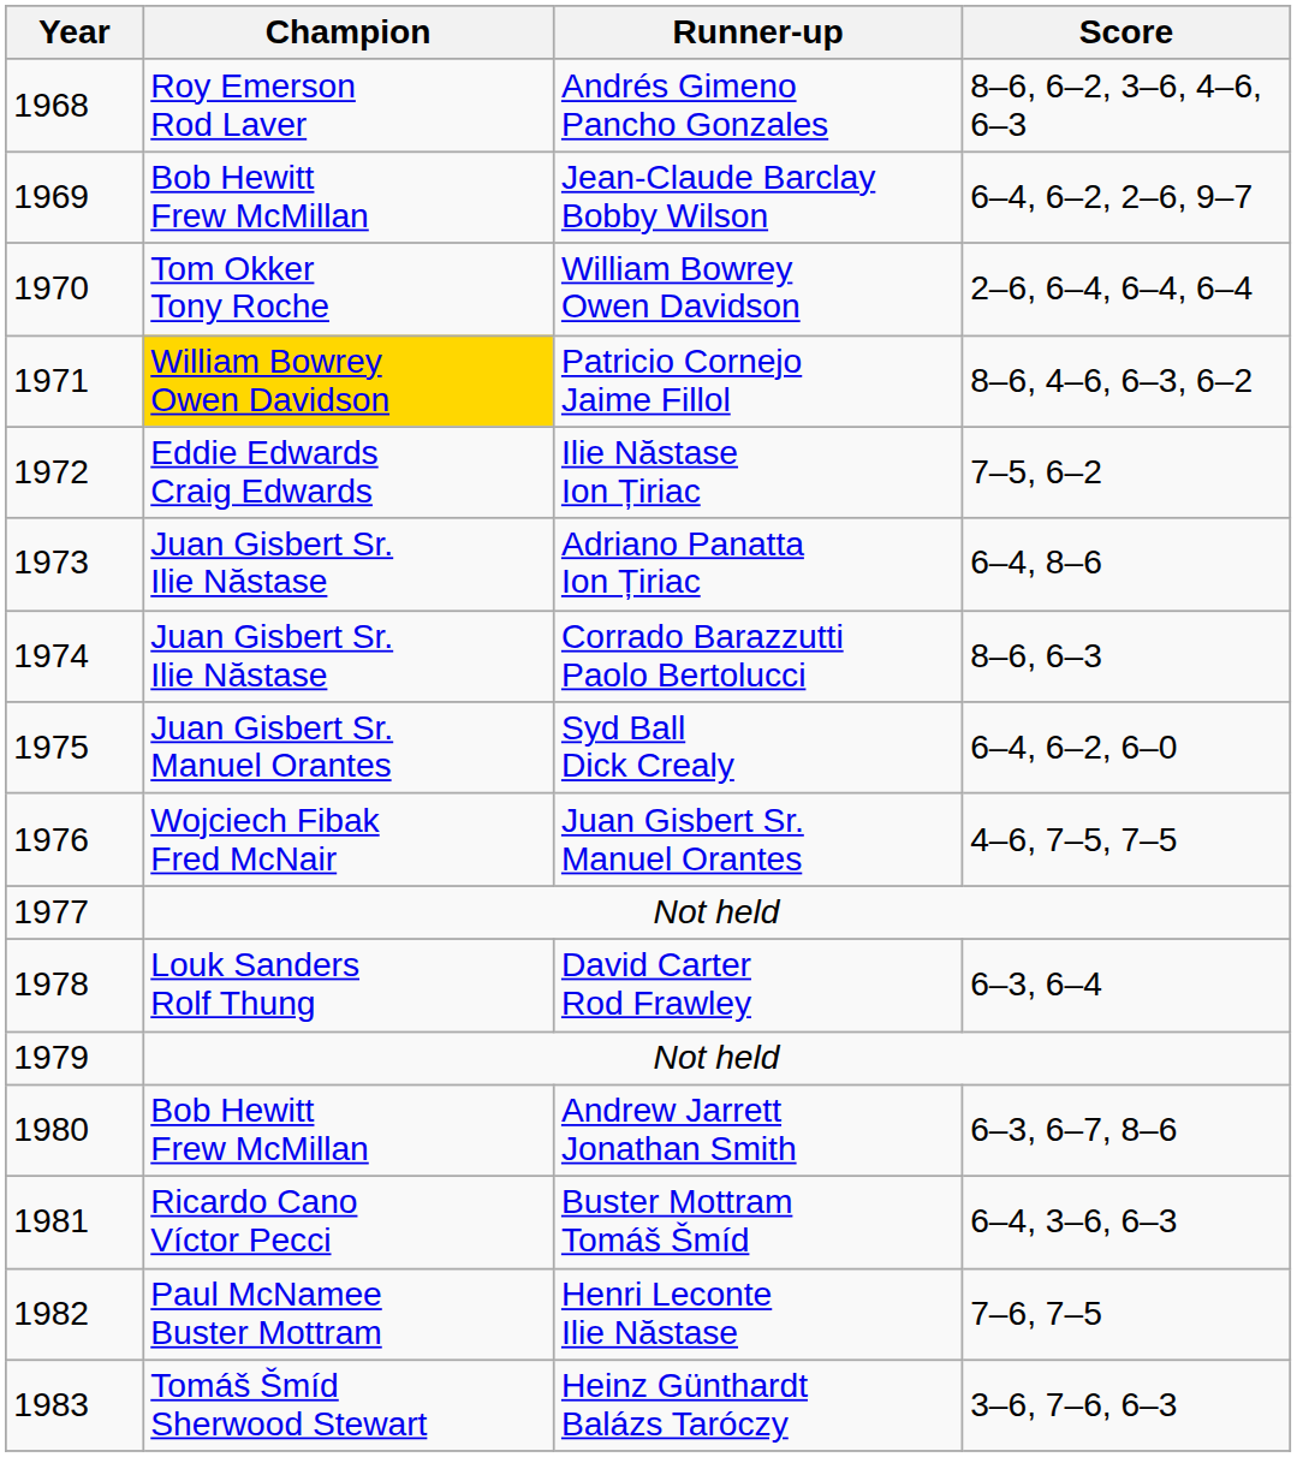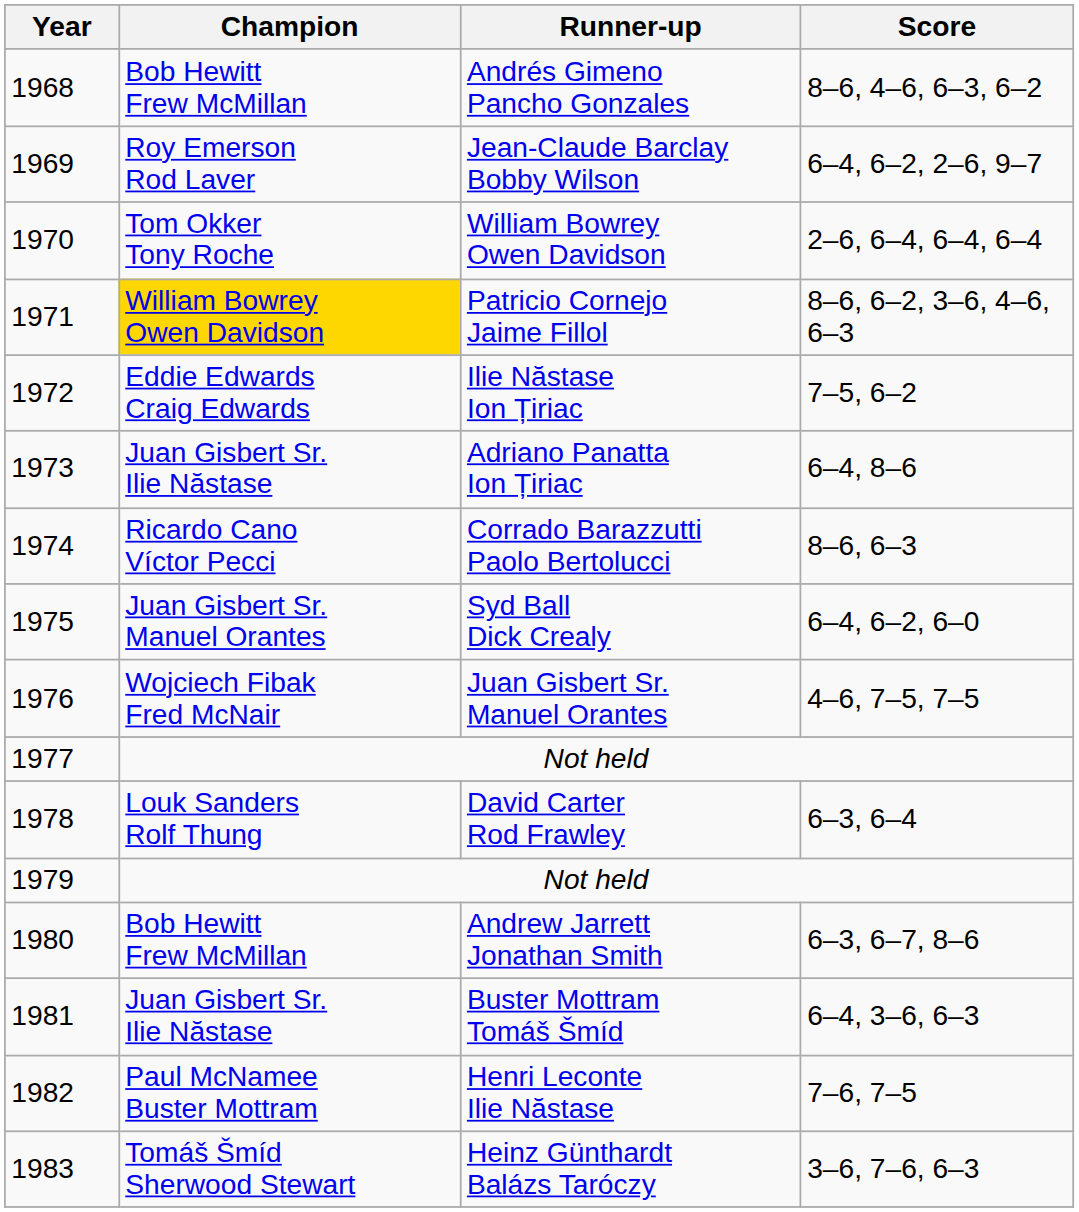Andrés Gimeno Pancho Gonzales | Champion: Roy Emerson Rod Laver -> Bob Hewitt Frew McMillan
Andrés Gimeno Pancho Gonzales | Score: 8–6, 6–2, 3–6, 4–6, 6–3 -> 8–6, 4–6, 6–3, 6–2
Jean-Claude Barclay Bobby Wilson | Champion: Bob Hewitt Frew McMillan -> Roy Emerson Rod Laver
Patricio Cornejo Jaime Fillol | Score: 8–6, 4–6, 6–3, 6–2 -> 8–6, 6–2, 3–6, 4–6, 6–3
Corrado Barazzutti Paolo Bertolucci | Champion: Juan Gisbert Sr. Ilie Năstase -> Ricardo Cano Víctor Pecci
Buster Mottram Tomáš Šmíd | Champion: Ricardo Cano Víctor Pecci -> Juan Gisbert Sr. Ilie Năstase
